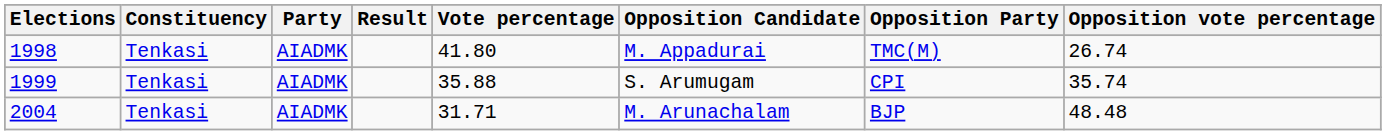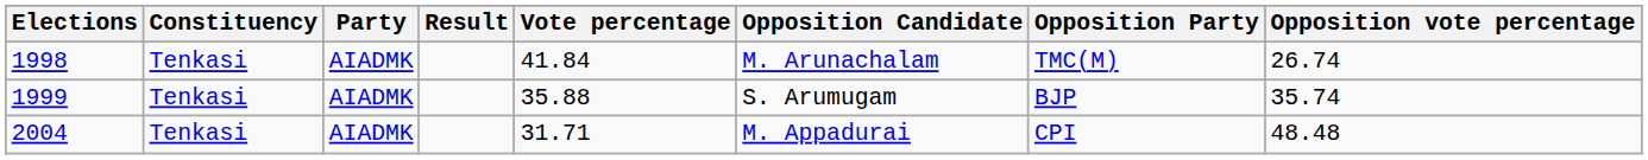1998 | Vote percentage: 41.80 -> 41.84
1998 | Opposition Candidate: M. Appadurai -> M. Arunachalam
1999 | Opposition Party: CPI -> BJP
2004 | Opposition Candidate: M. Arunachalam -> M. Appadurai
2004 | Opposition Party: BJP -> CPI
